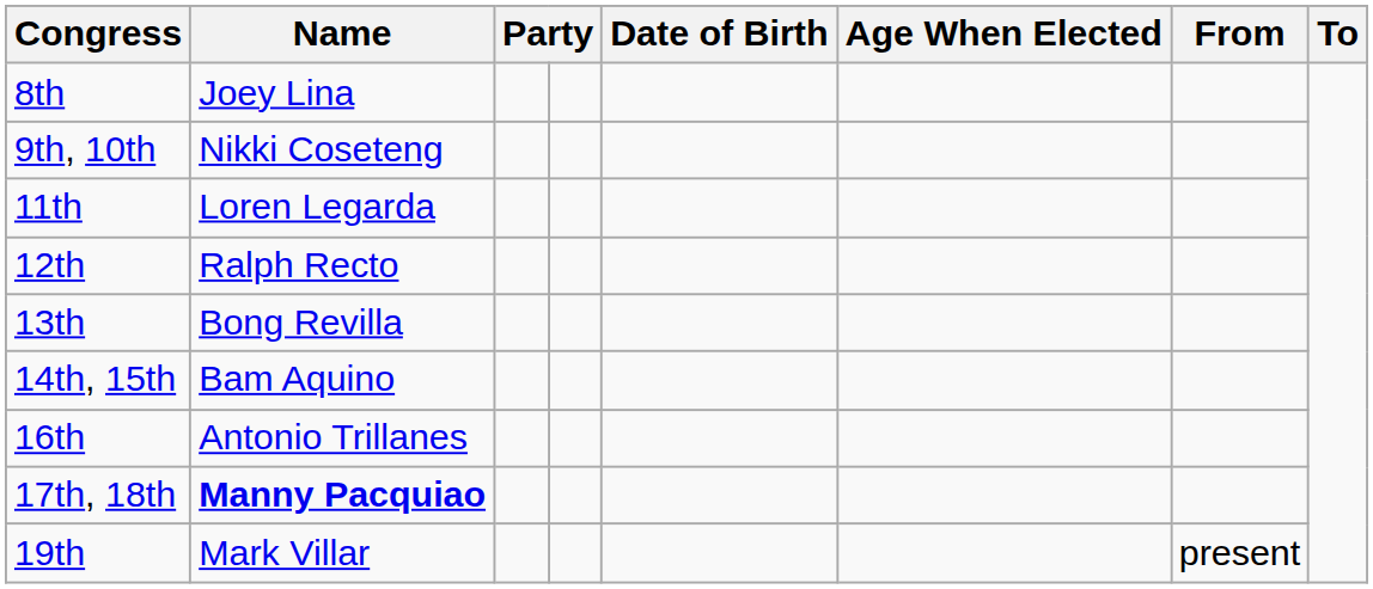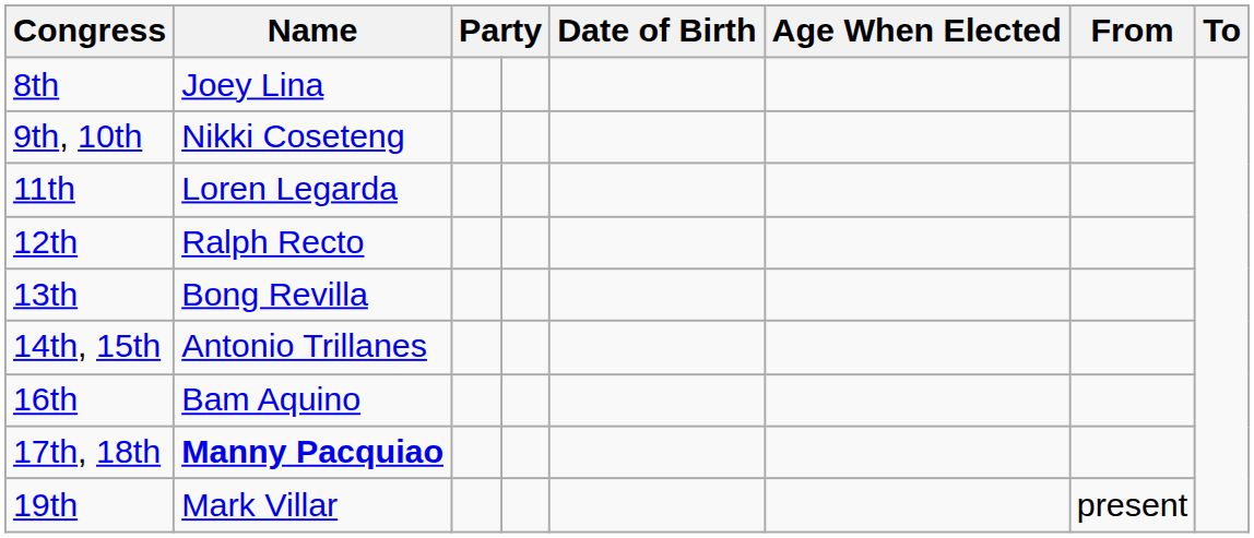14th, 15th | Name: Bam Aquino -> Antonio Trillanes
16th | Name: Antonio Trillanes -> Bam Aquino
